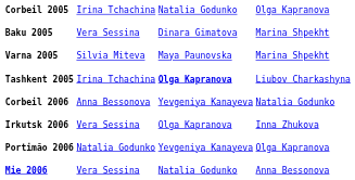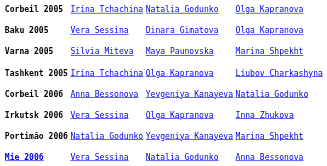Baku 2005 | column 4: Marina Shpekht -> Olga Kapranova
Tashkent 2005 | column 3: bold -> normal
Portimão 2006 | column 4: Olga Kapranova -> Marina Shpekht
